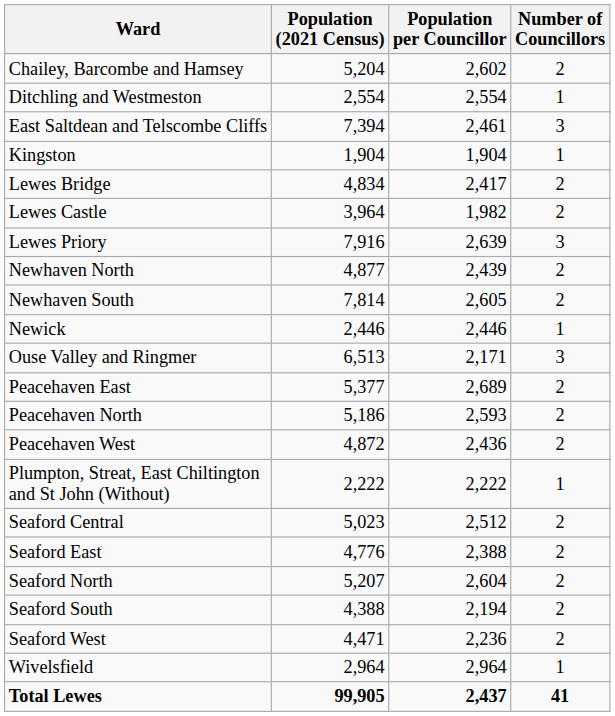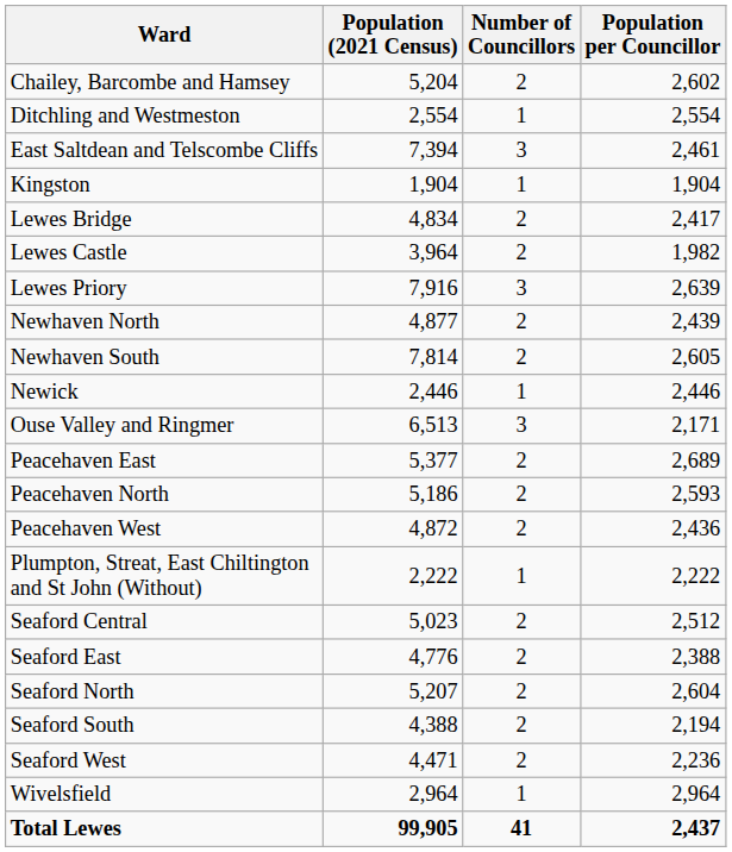columns swapped: Number of Councillors <-> Population per Councillor
